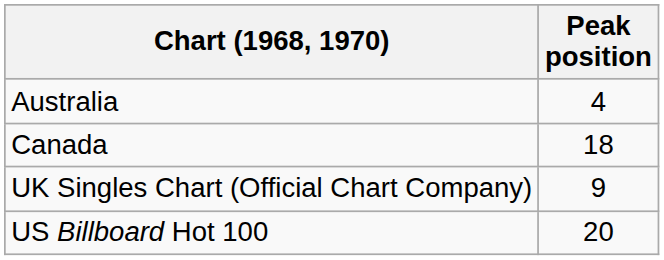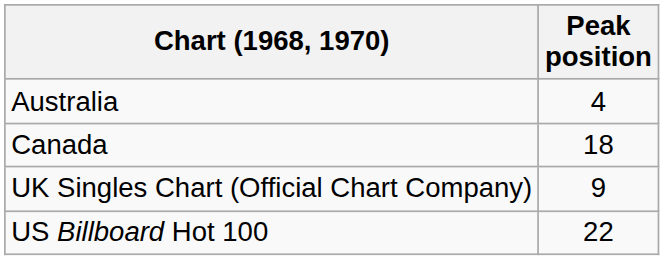US Billboard Hot 100 | Peak position: 20 -> 22
